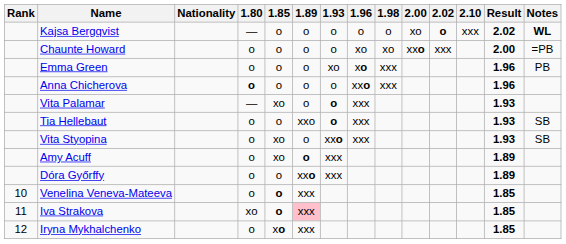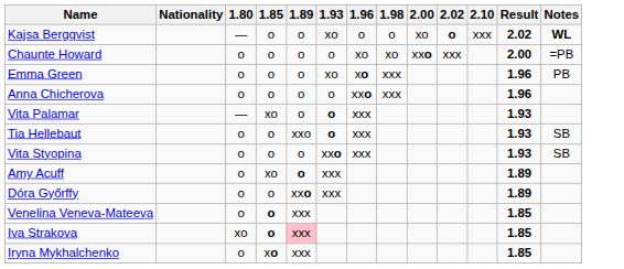- column: Rank | 10 | 11 | 12
Kajsa Bergqvist | 1.93: o -> xo
Anna Chicherova | 1.80: bold -> normal
Vita Styopina | 1.85: xo -> o
